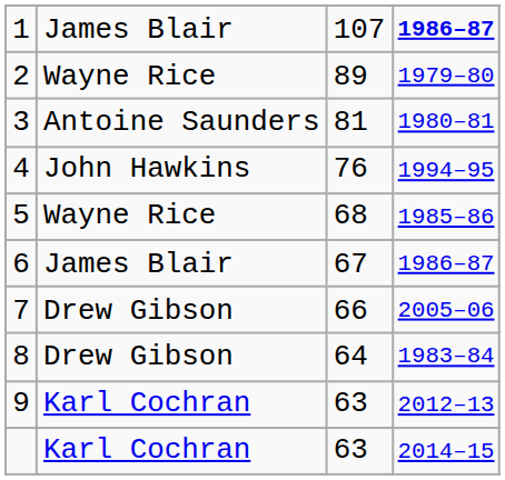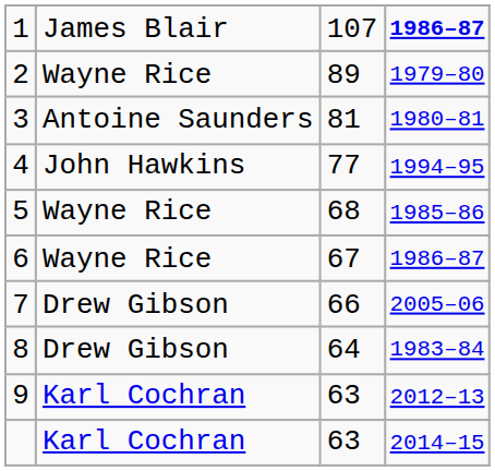4 | column 3: 76 -> 77
6 | column 2: James Blair -> Wayne Rice
